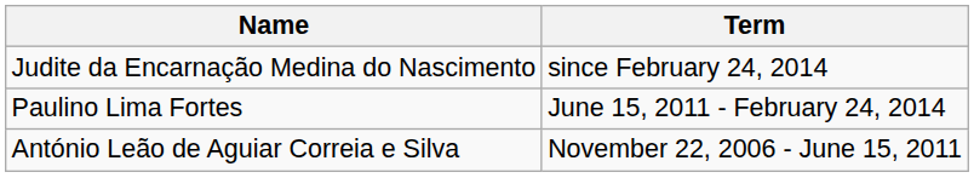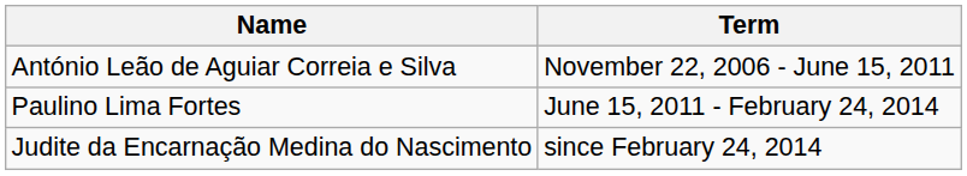rows swapped: António Leão de Aguiar Correia e Silva <-> Judite da Encarnação Medina do Nascimento
